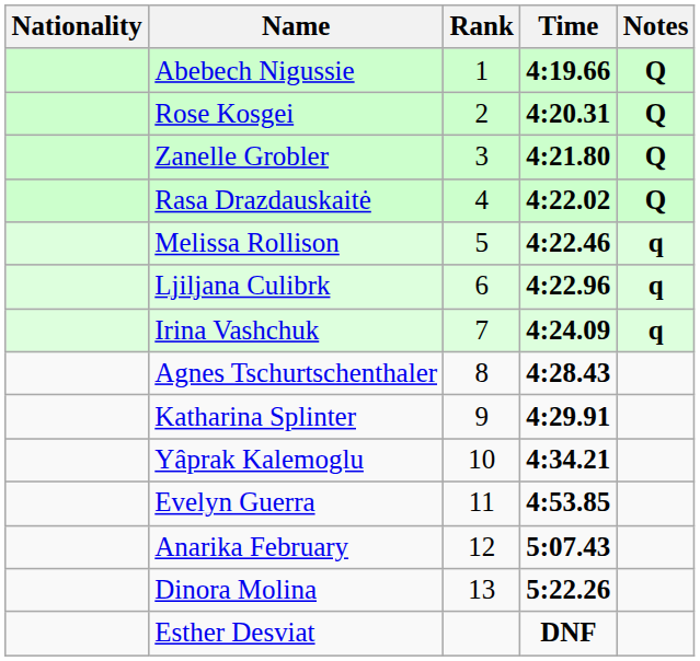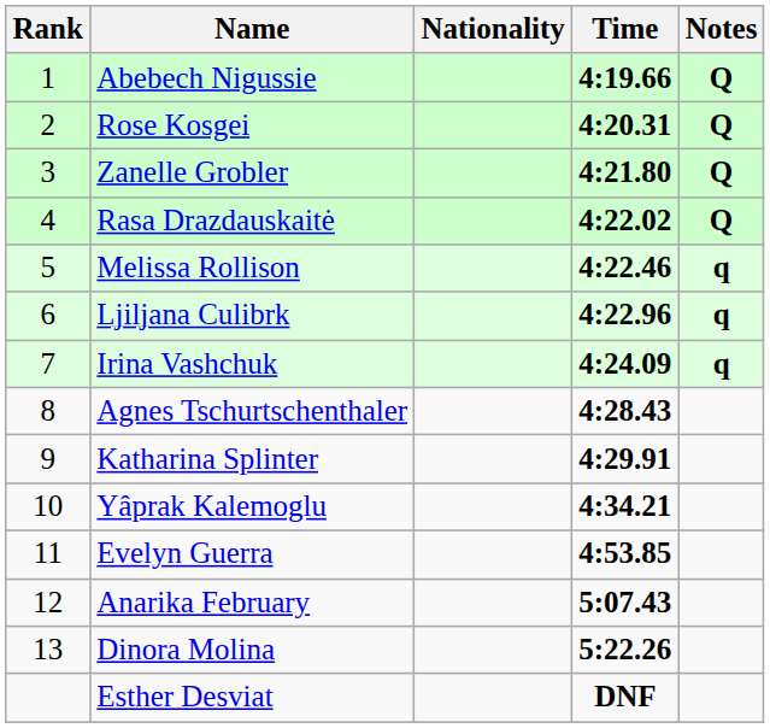columns swapped: Rank <-> Nationality
